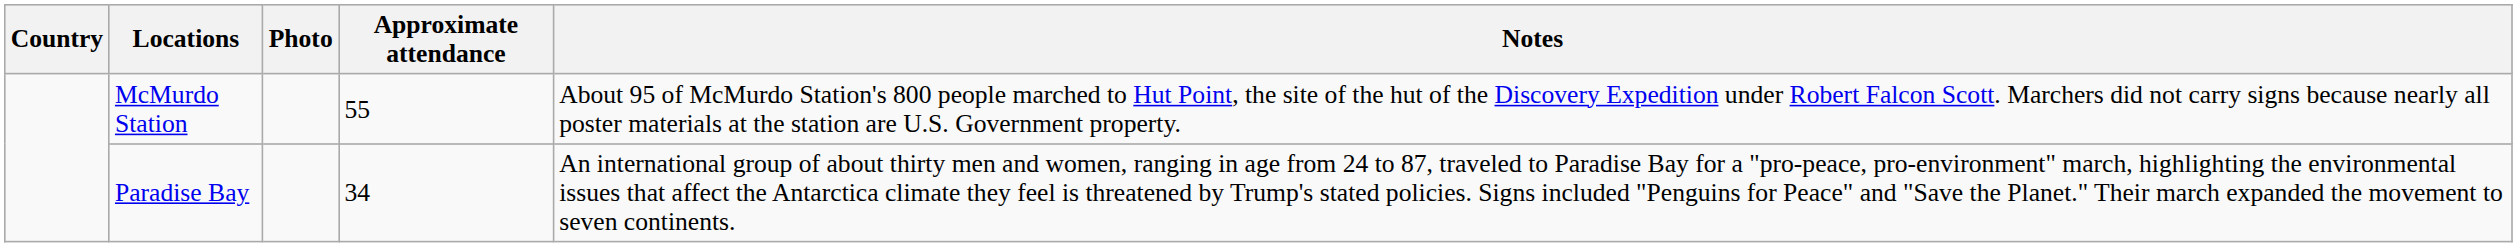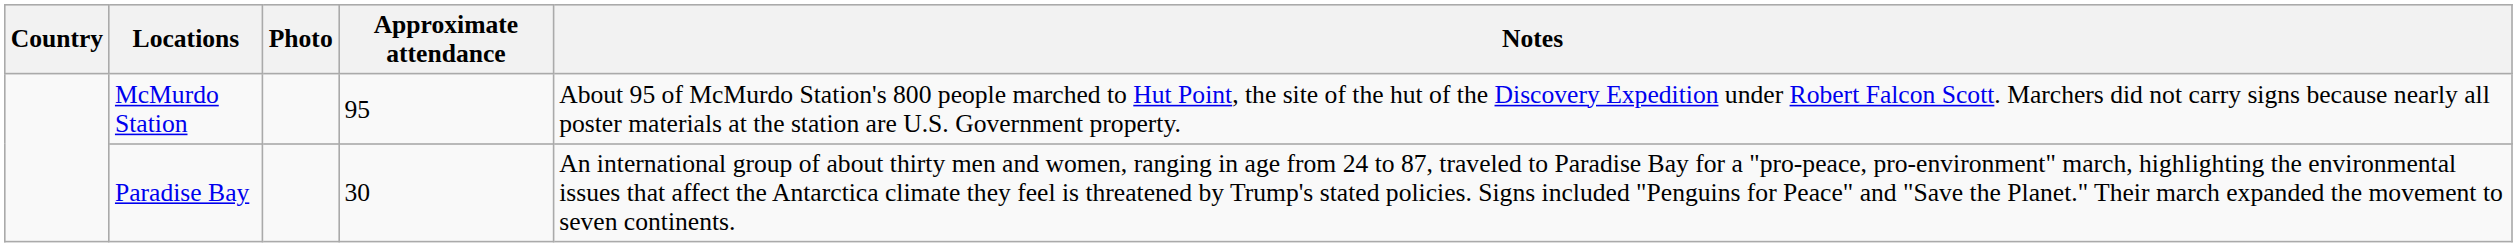McMurdo Station | Approximate attendance: 55 -> 95
Paradise Bay | Approximate attendance: 34 -> 30
